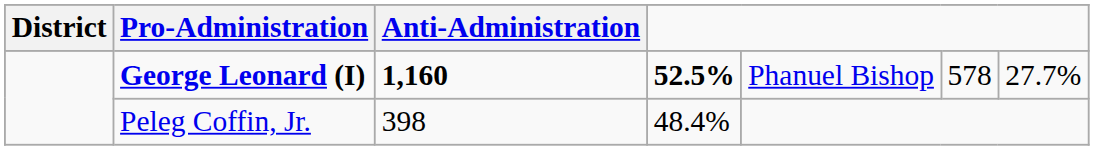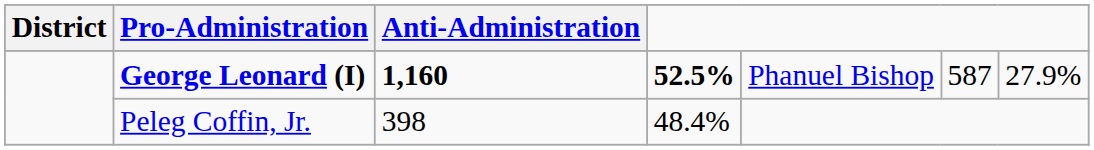George Leonard (I) | column 6: 578 -> 587
George Leonard (I) | column 7: 27.7% -> 27.9%
